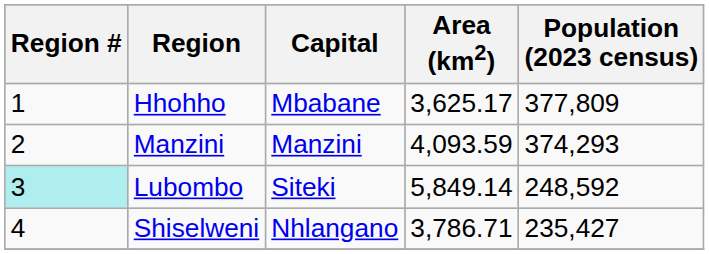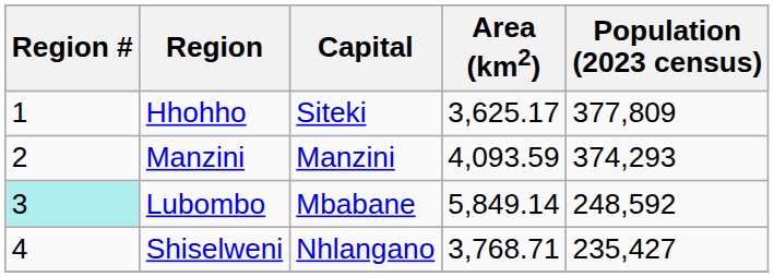Hhohho | Capital: Mbabane -> Siteki
Lubombo | Capital: Siteki -> Mbabane
Shiselweni | Area (km2): 3,786.71 -> 3,768.71
